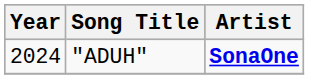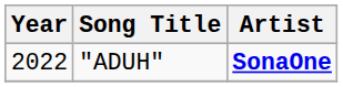"ADUH" | Year: 2024 -> 2022
